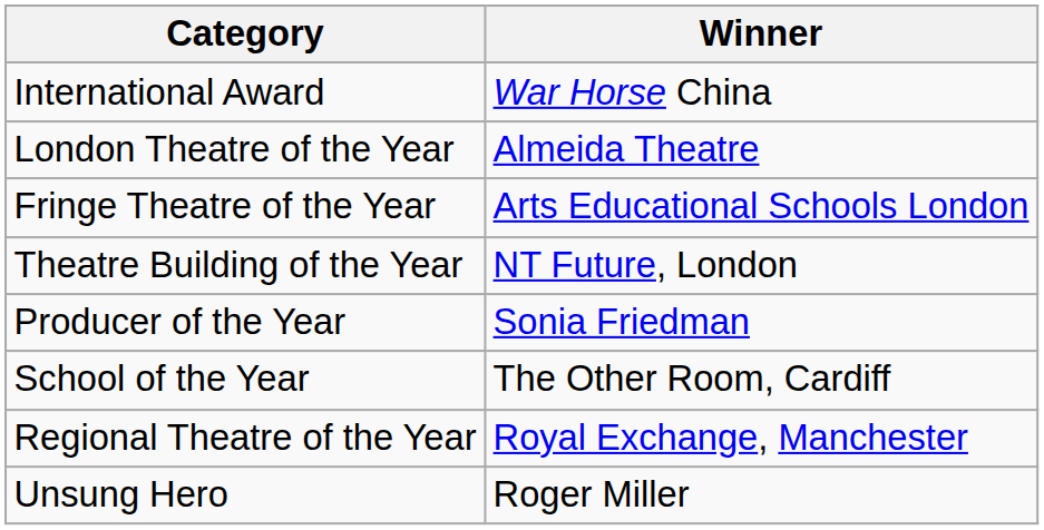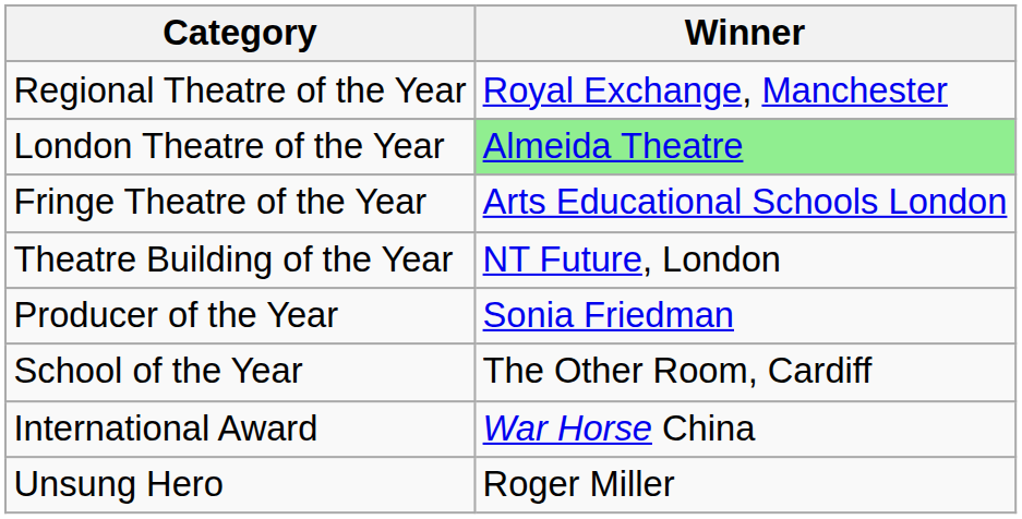rows swapped: Regional Theatre of the Year <-> International Award
London Theatre of the Year | Winner: no background -> lightgreen background
